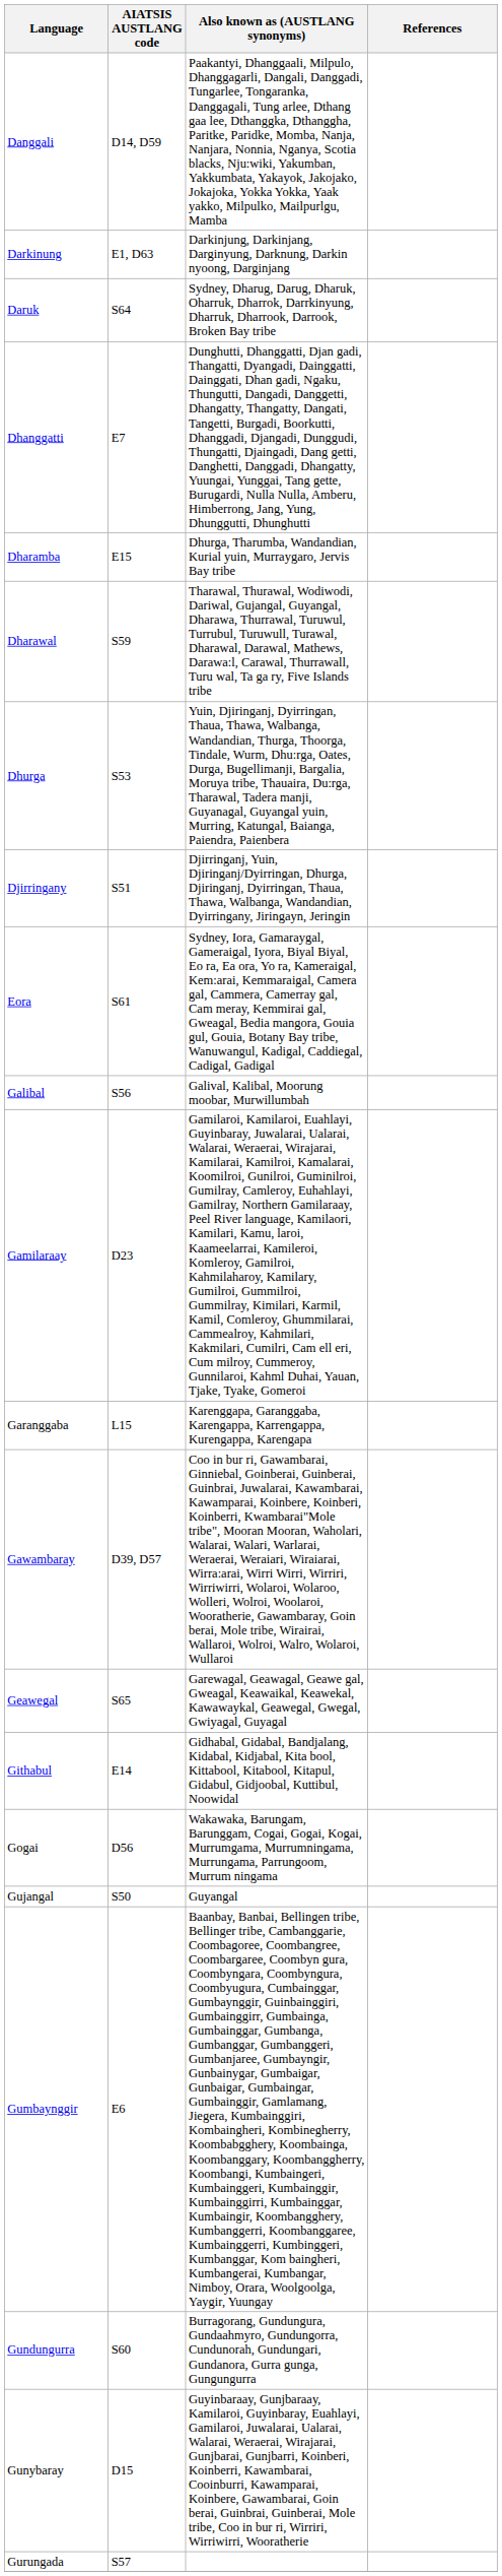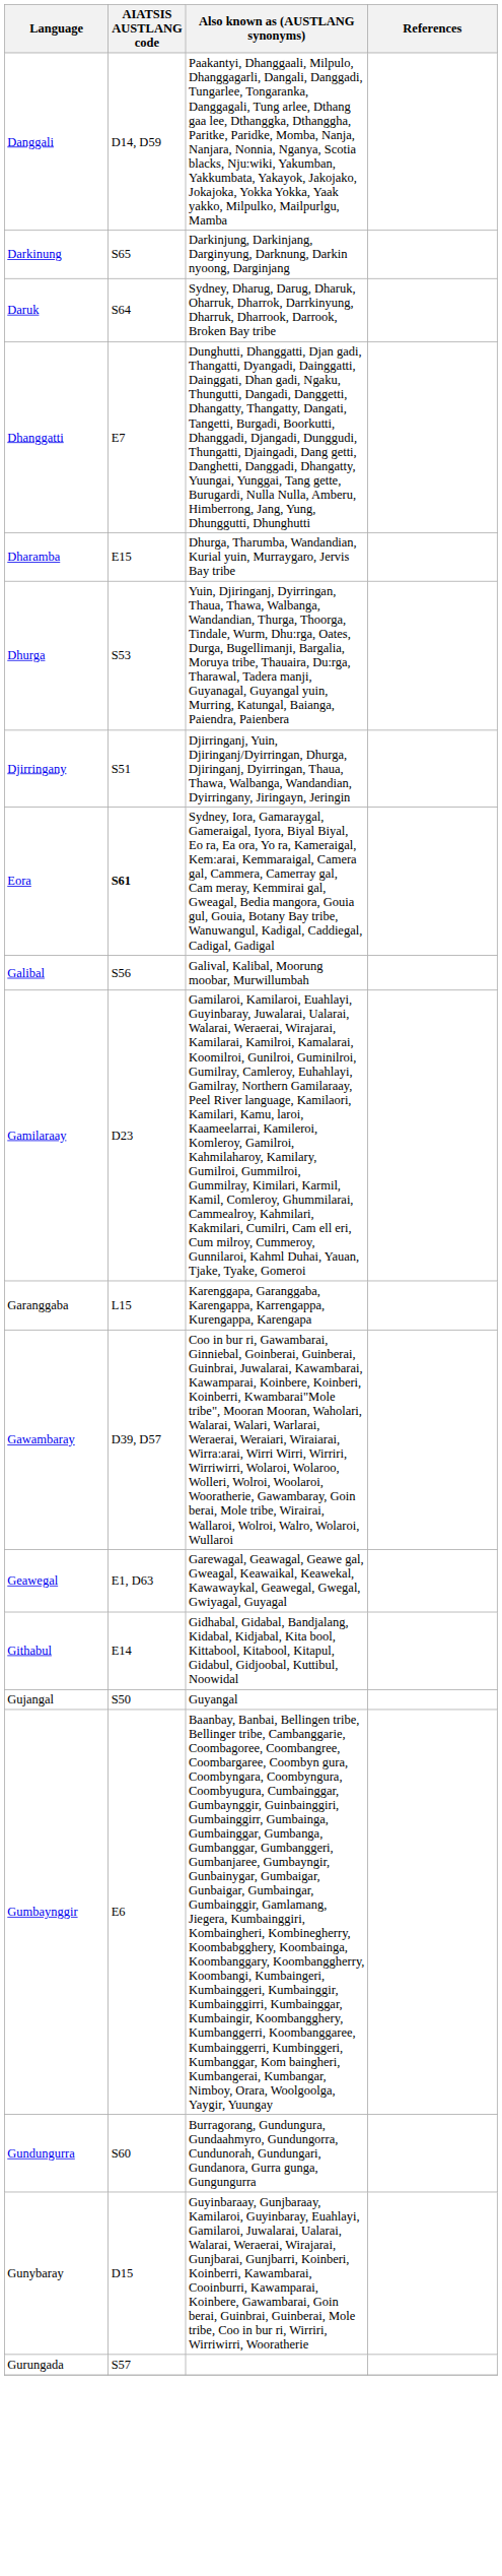Darkinung | AIATSIS AUSTLANG code: E1, D63 -> S65
- row: Dharawal | S59 | Tharawal, Thurawal, Wodiwodi, Dariwal, Gujangal, Guyangal, Dharawa, Thurrawal, Turuwul, Turrubul, Turuwull, Turawal, Dharawal, Darawal, Mathews, Darawa:l, Carawal, Thurrawall, Turu wal, Ta ga ry, Five Islands tribe
Eora | AIATSIS AUSTLANG code: normal -> bold
Geawegal | AIATSIS AUSTLANG code: S65 -> E1, D63
- row: Gogai | D56 | Wakawaka, Barungam, Barunggam, Cogai, Gogai, Kogai, Murrumgama, Murrumningama, Murrungama, Parrungoom, Murrum ningama
